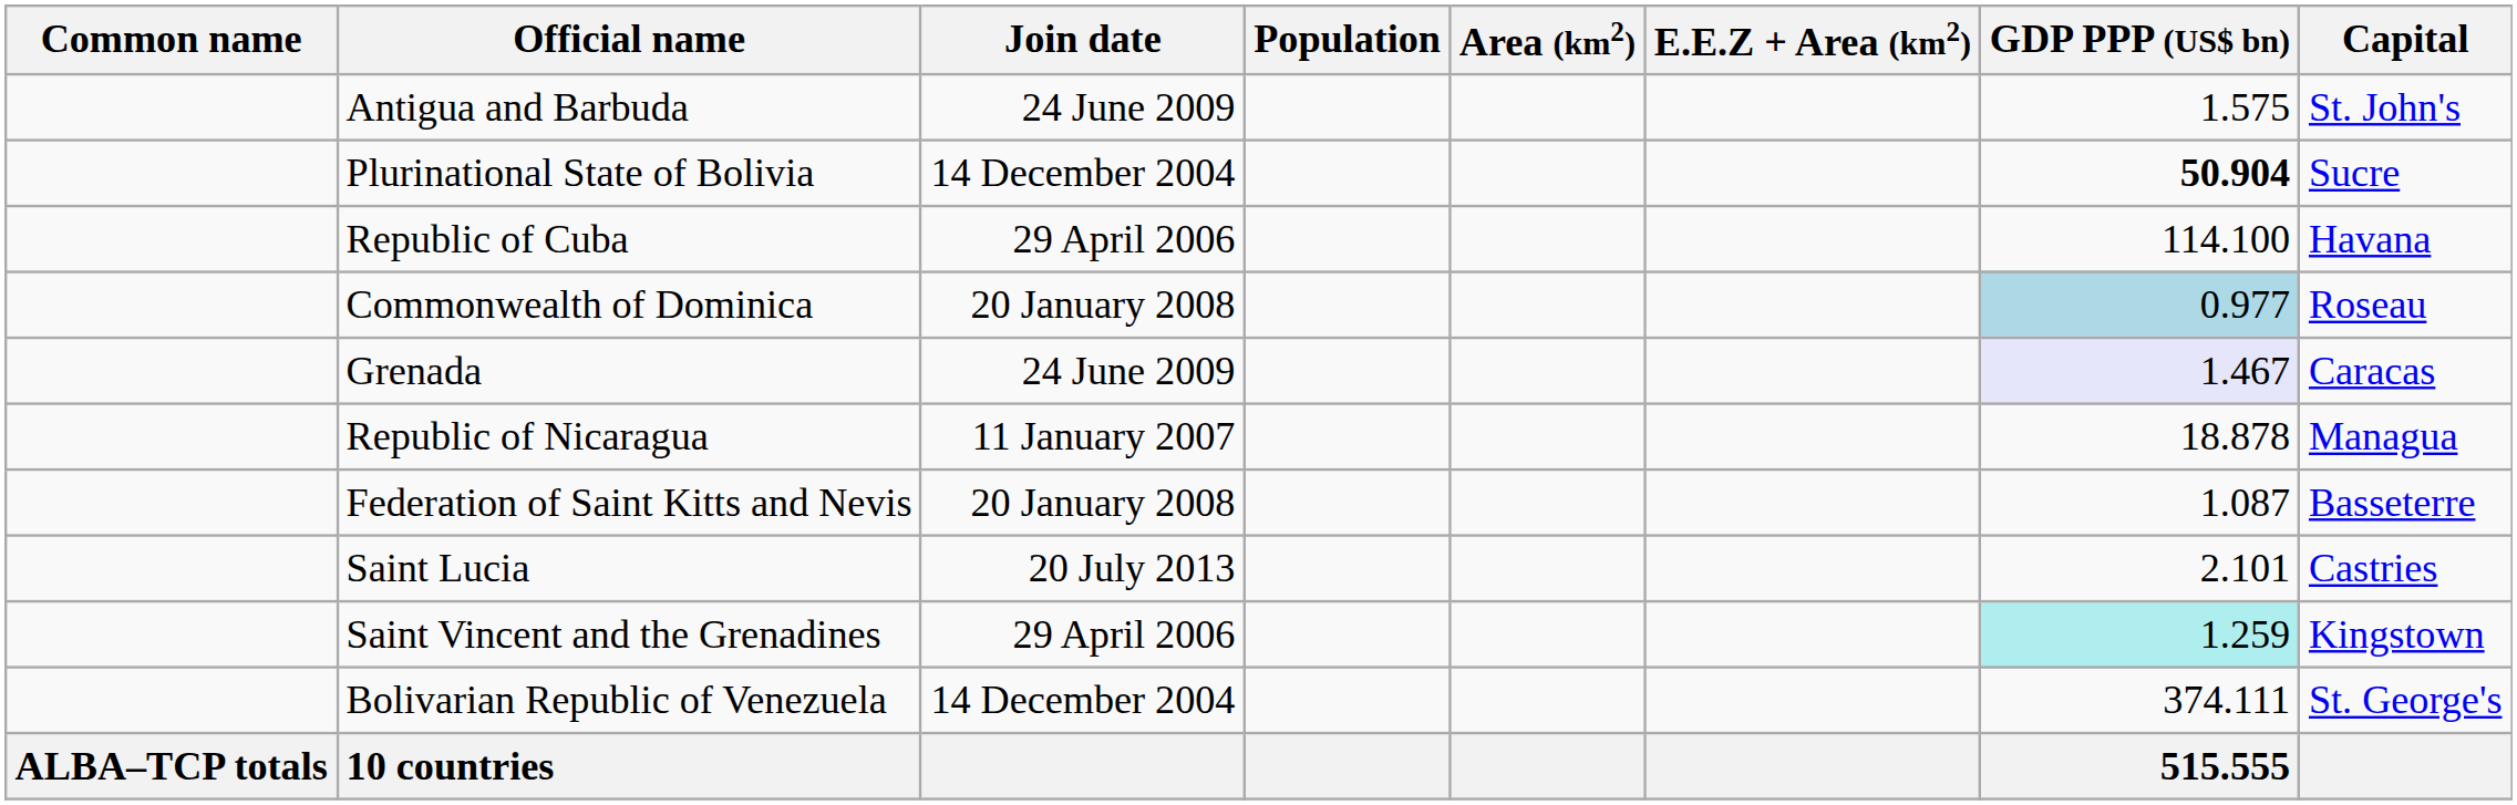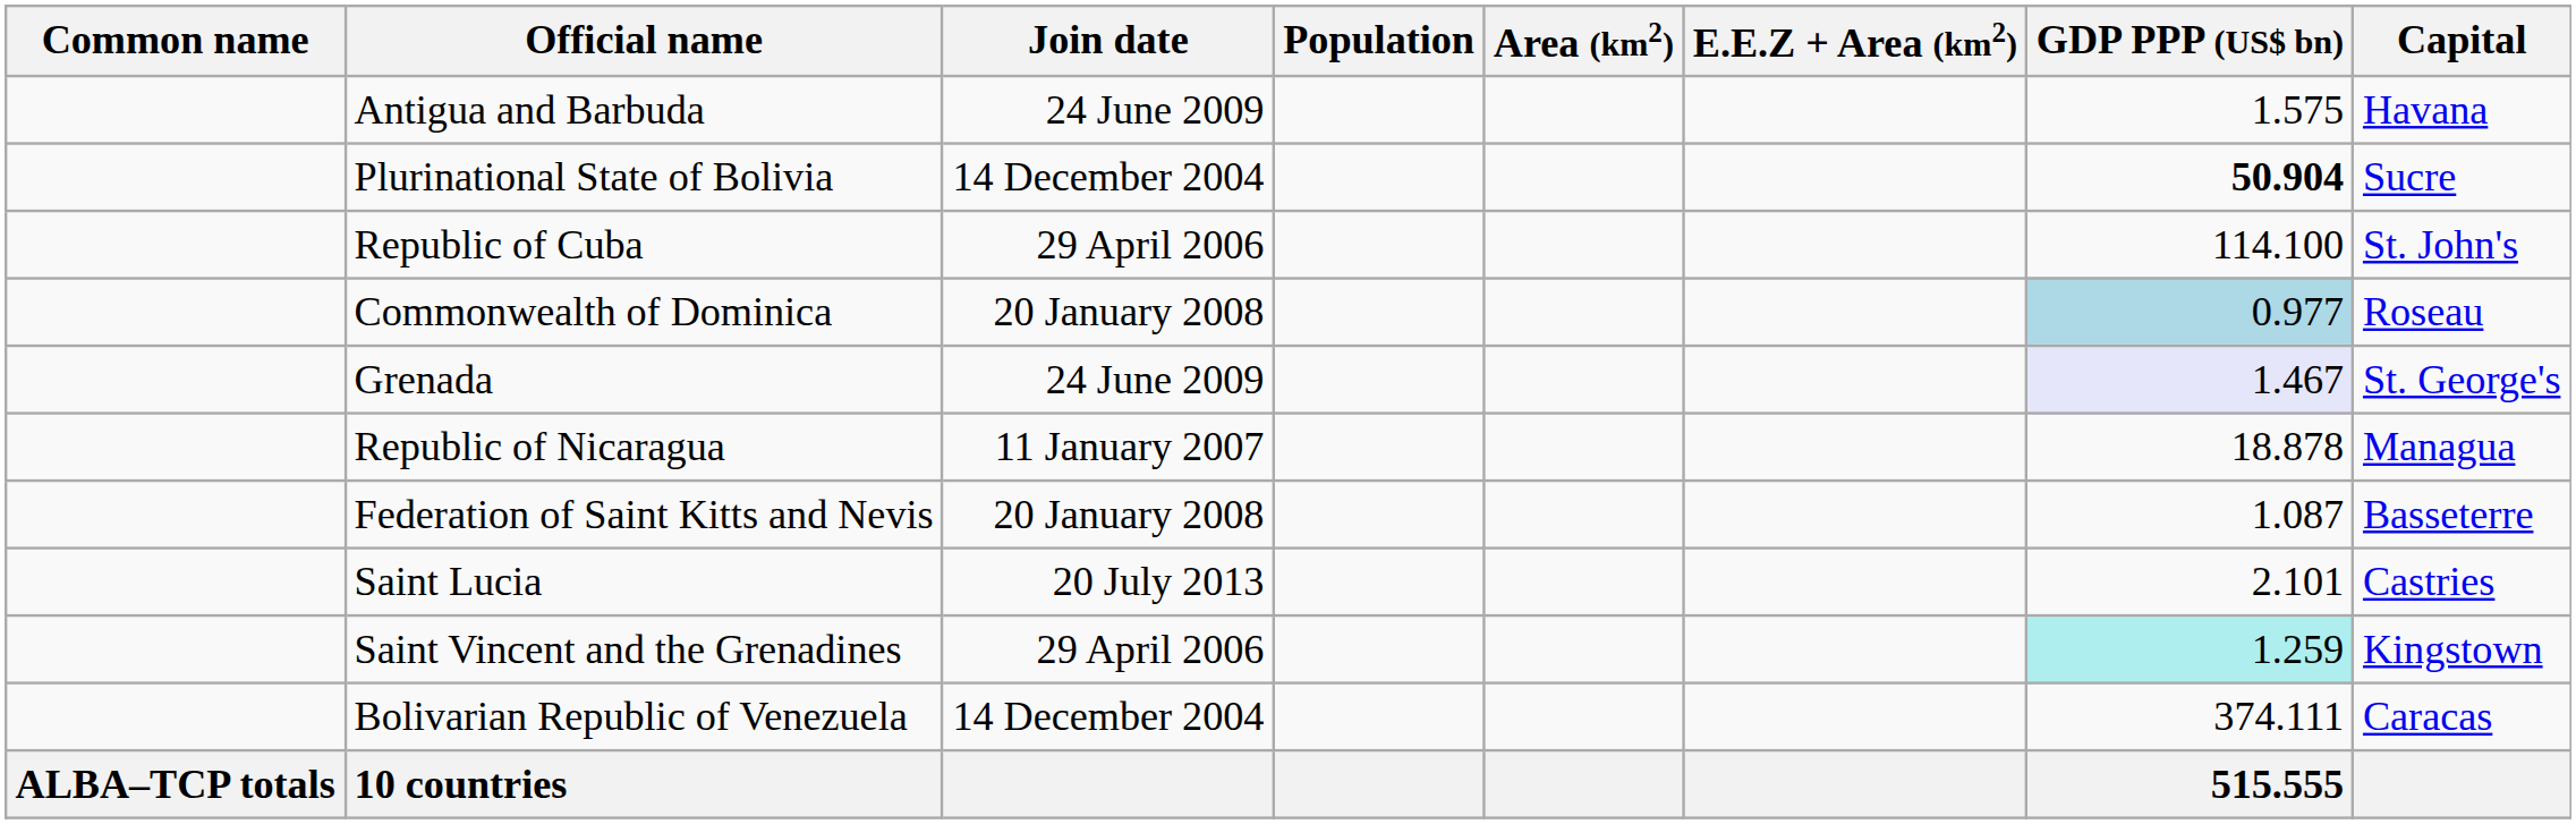Antigua and Barbuda | Capital: St. John's -> Havana
Republic of Cuba | Capital: Havana -> St. John's
Grenada | Capital: Caracas -> St. George's
Bolivarian Republic of Venezuela | Capital: St. George's -> Caracas
